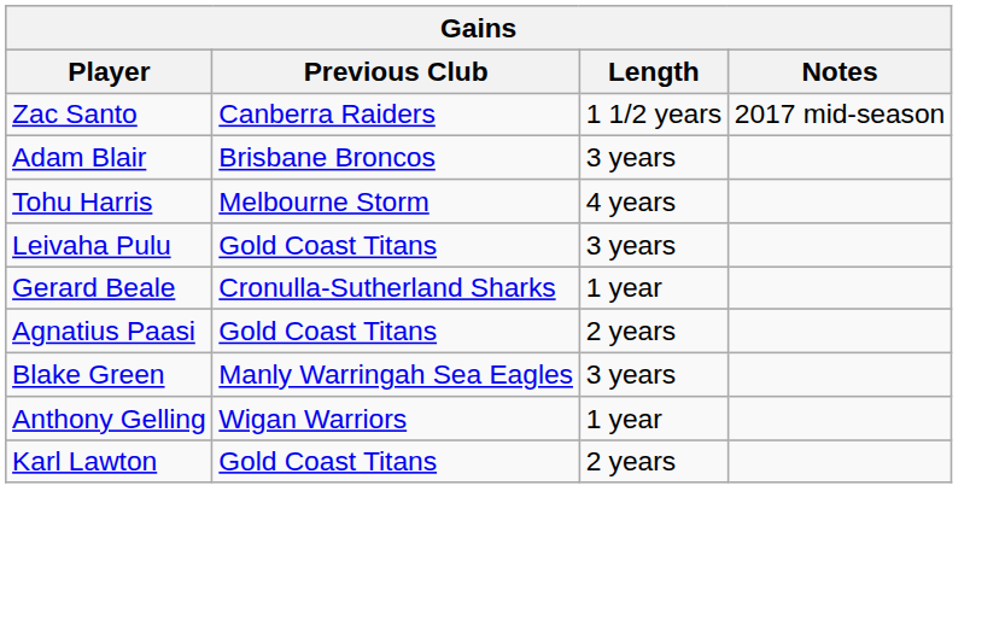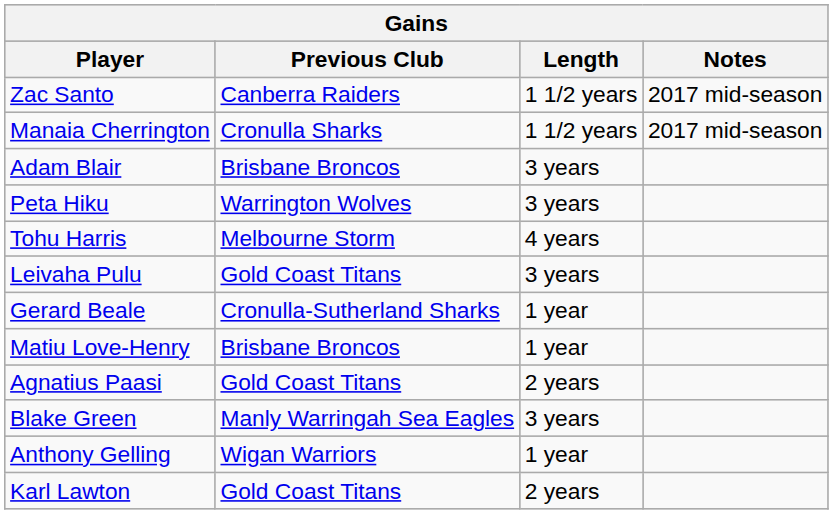+ row: Manaia Cherrington | Cronulla Sharks | 1 1/2 years | 2017 mid-season
+ row: Peta Hiku | Warrington Wolves | 3 years
+ row: Matiu Love-Henry | Brisbane Broncos | 1 year
